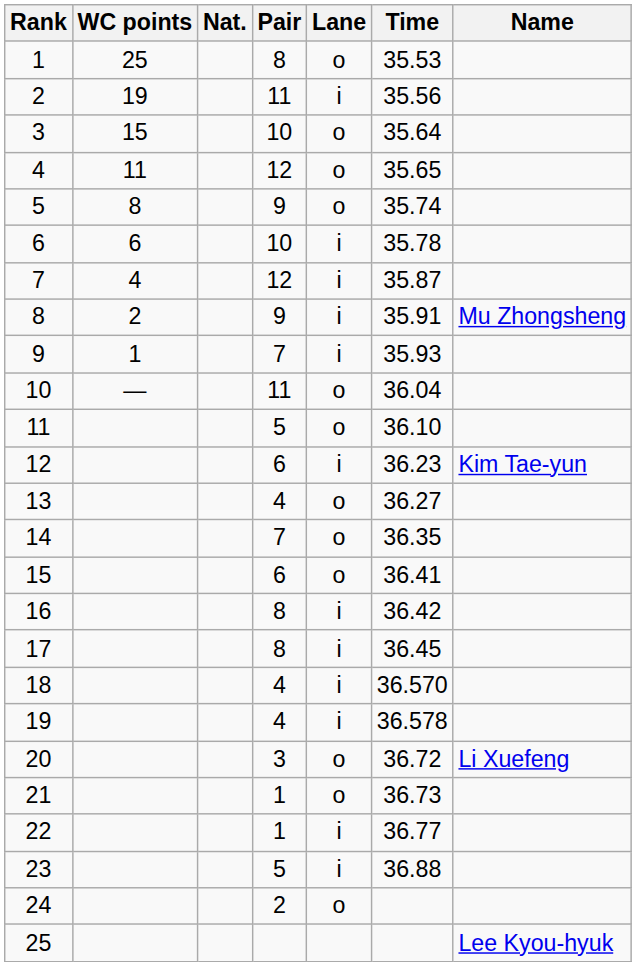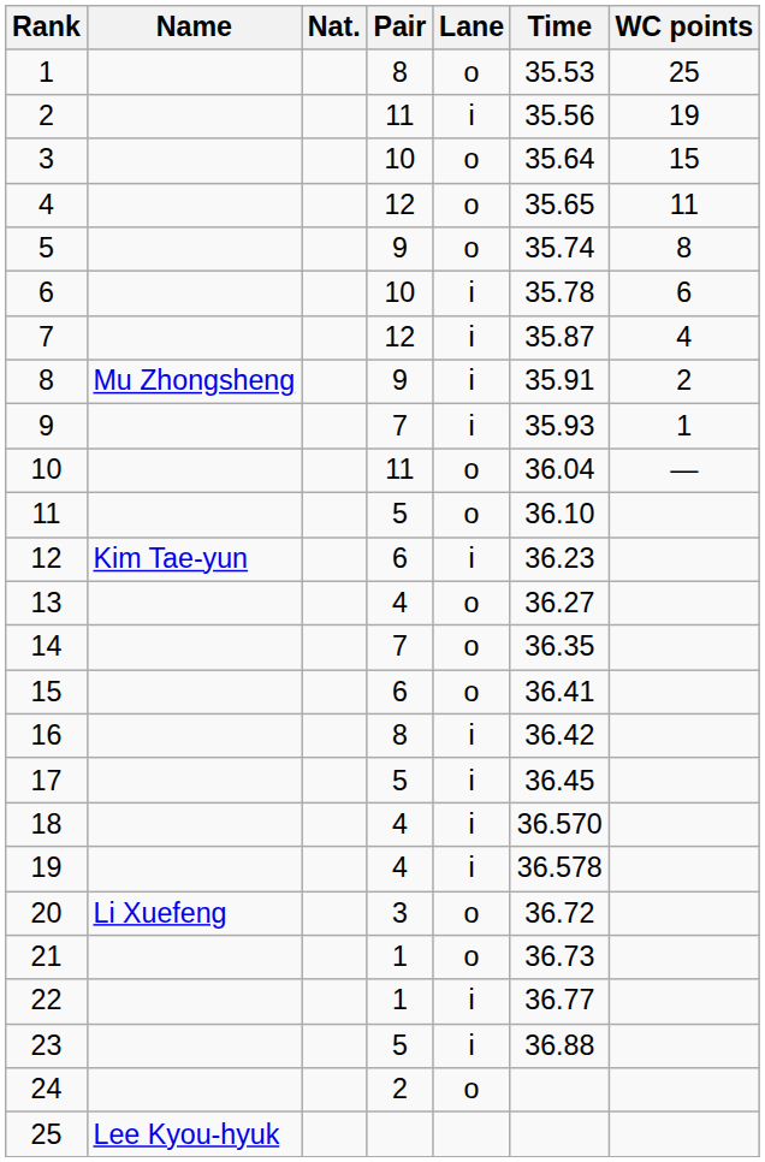columns swapped: Name <-> WC points
17 | Pair: 8 -> 5
